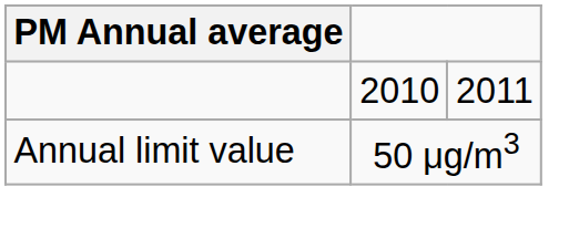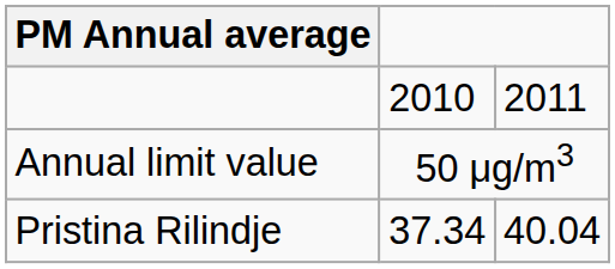+ row: Pristina Rilindje | 37.34 | 40.04
